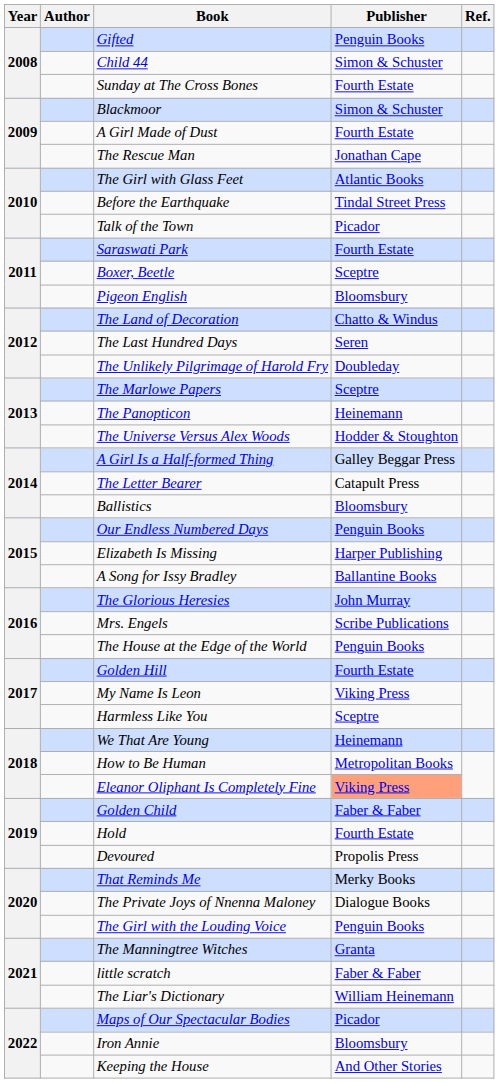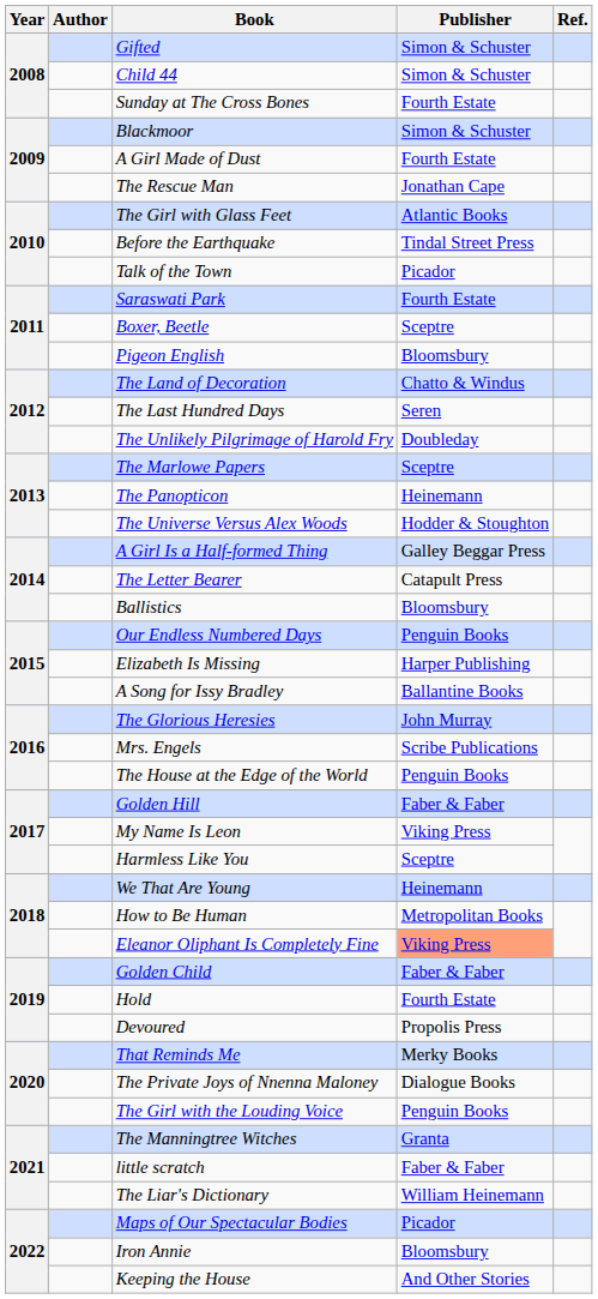Gifted | Publisher: Penguin Books -> Simon & Schuster
Golden Hill | Publisher: Fourth Estate -> Faber & Faber
